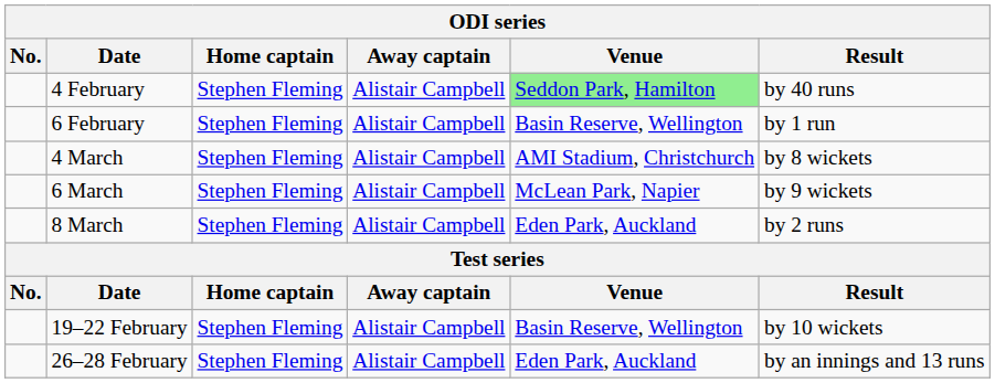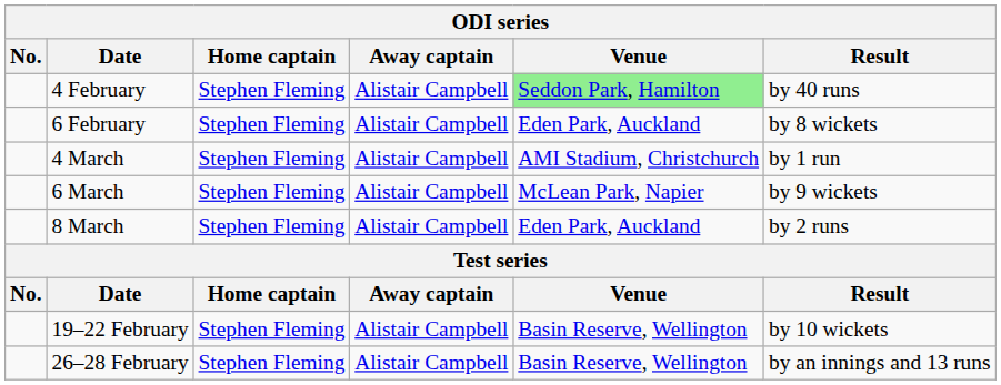6 February | Venue: Basin Reserve, Wellington -> Eden Park, Auckland
6 February | Result: by 1 run -> by 8 wickets
4 March | Result: by 8 wickets -> by 1 run
26–28 February | Venue: Eden Park, Auckland -> Basin Reserve, Wellington
